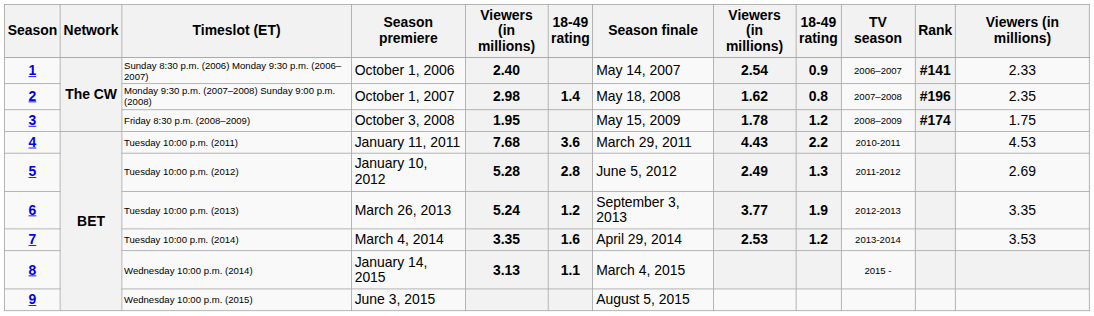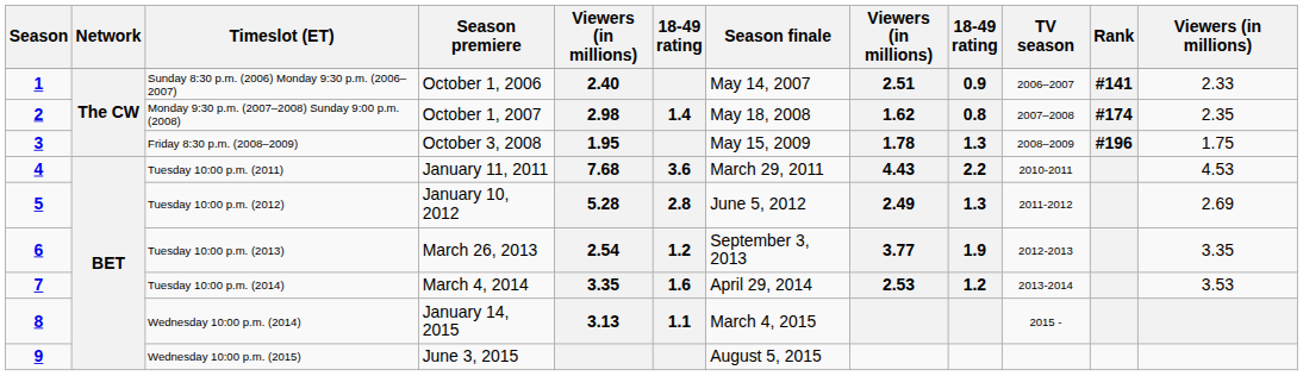Sunday 8:30 p.m. (2006) Monday 9:30 p.m. (2006–2007) | column 8: 2.54 -> 2.51
Monday 9:30 p.m. (2007–2008) Sunday 9:00 p.m. (2008) | Rank: #196 -> #174
Friday 8:30 p.m. (2008–2009) | column 9: 1.2 -> 1.3
Friday 8:30 p.m. (2008–2009) | Rank: #174 -> #196
Tuesday 10:00 p.m. (2013) | column 5: 5.24 -> 2.54
